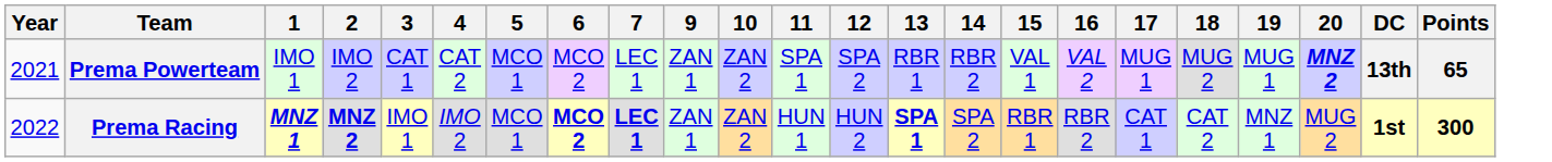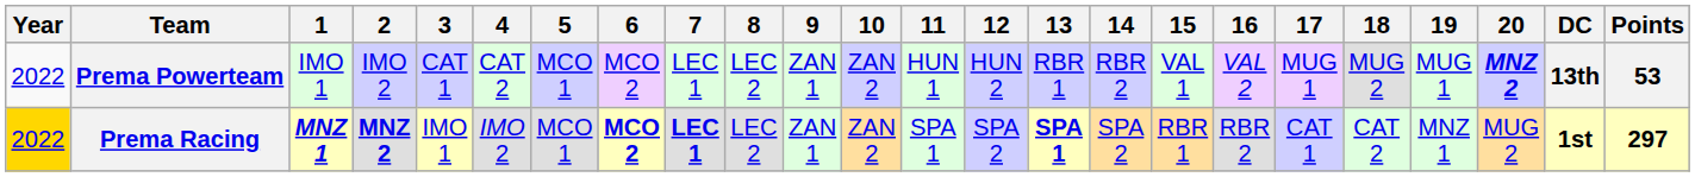+ column: 8 | LEC 2 | LEC 2
Prema Powerteam | Year: 2021 -> 2022
Prema Powerteam | 11: SPA 1 -> HUN 1
Prema Powerteam | 12: SPA 2 -> HUN 2
Prema Powerteam | Points: 65 -> 53
Prema Racing | Year: no background -> gold background
Prema Racing | 11: HUN 1 -> SPA 1
Prema Racing | 12: HUN 2 -> SPA 2
Prema Racing | Points: 300 -> 297
